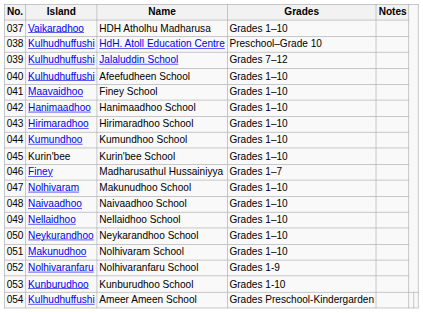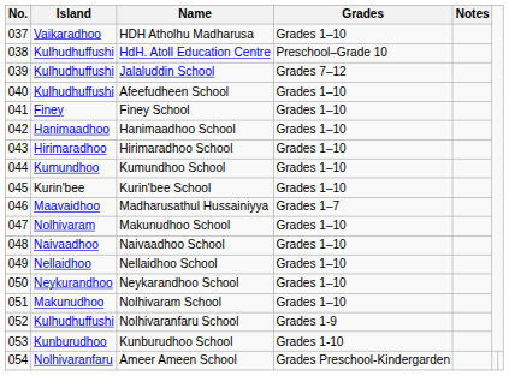Finey School | Island: Maavaidhoo -> Finey
Madharusathul Hussainiyya | Island: Finey -> Maavaidhoo
Nolhivaranfaru School | Island: Nolhivaranfaru -> Kulhudhuffushi
Ameer Ameen School | Island: Kulhudhuffushi -> Nolhivaranfaru
